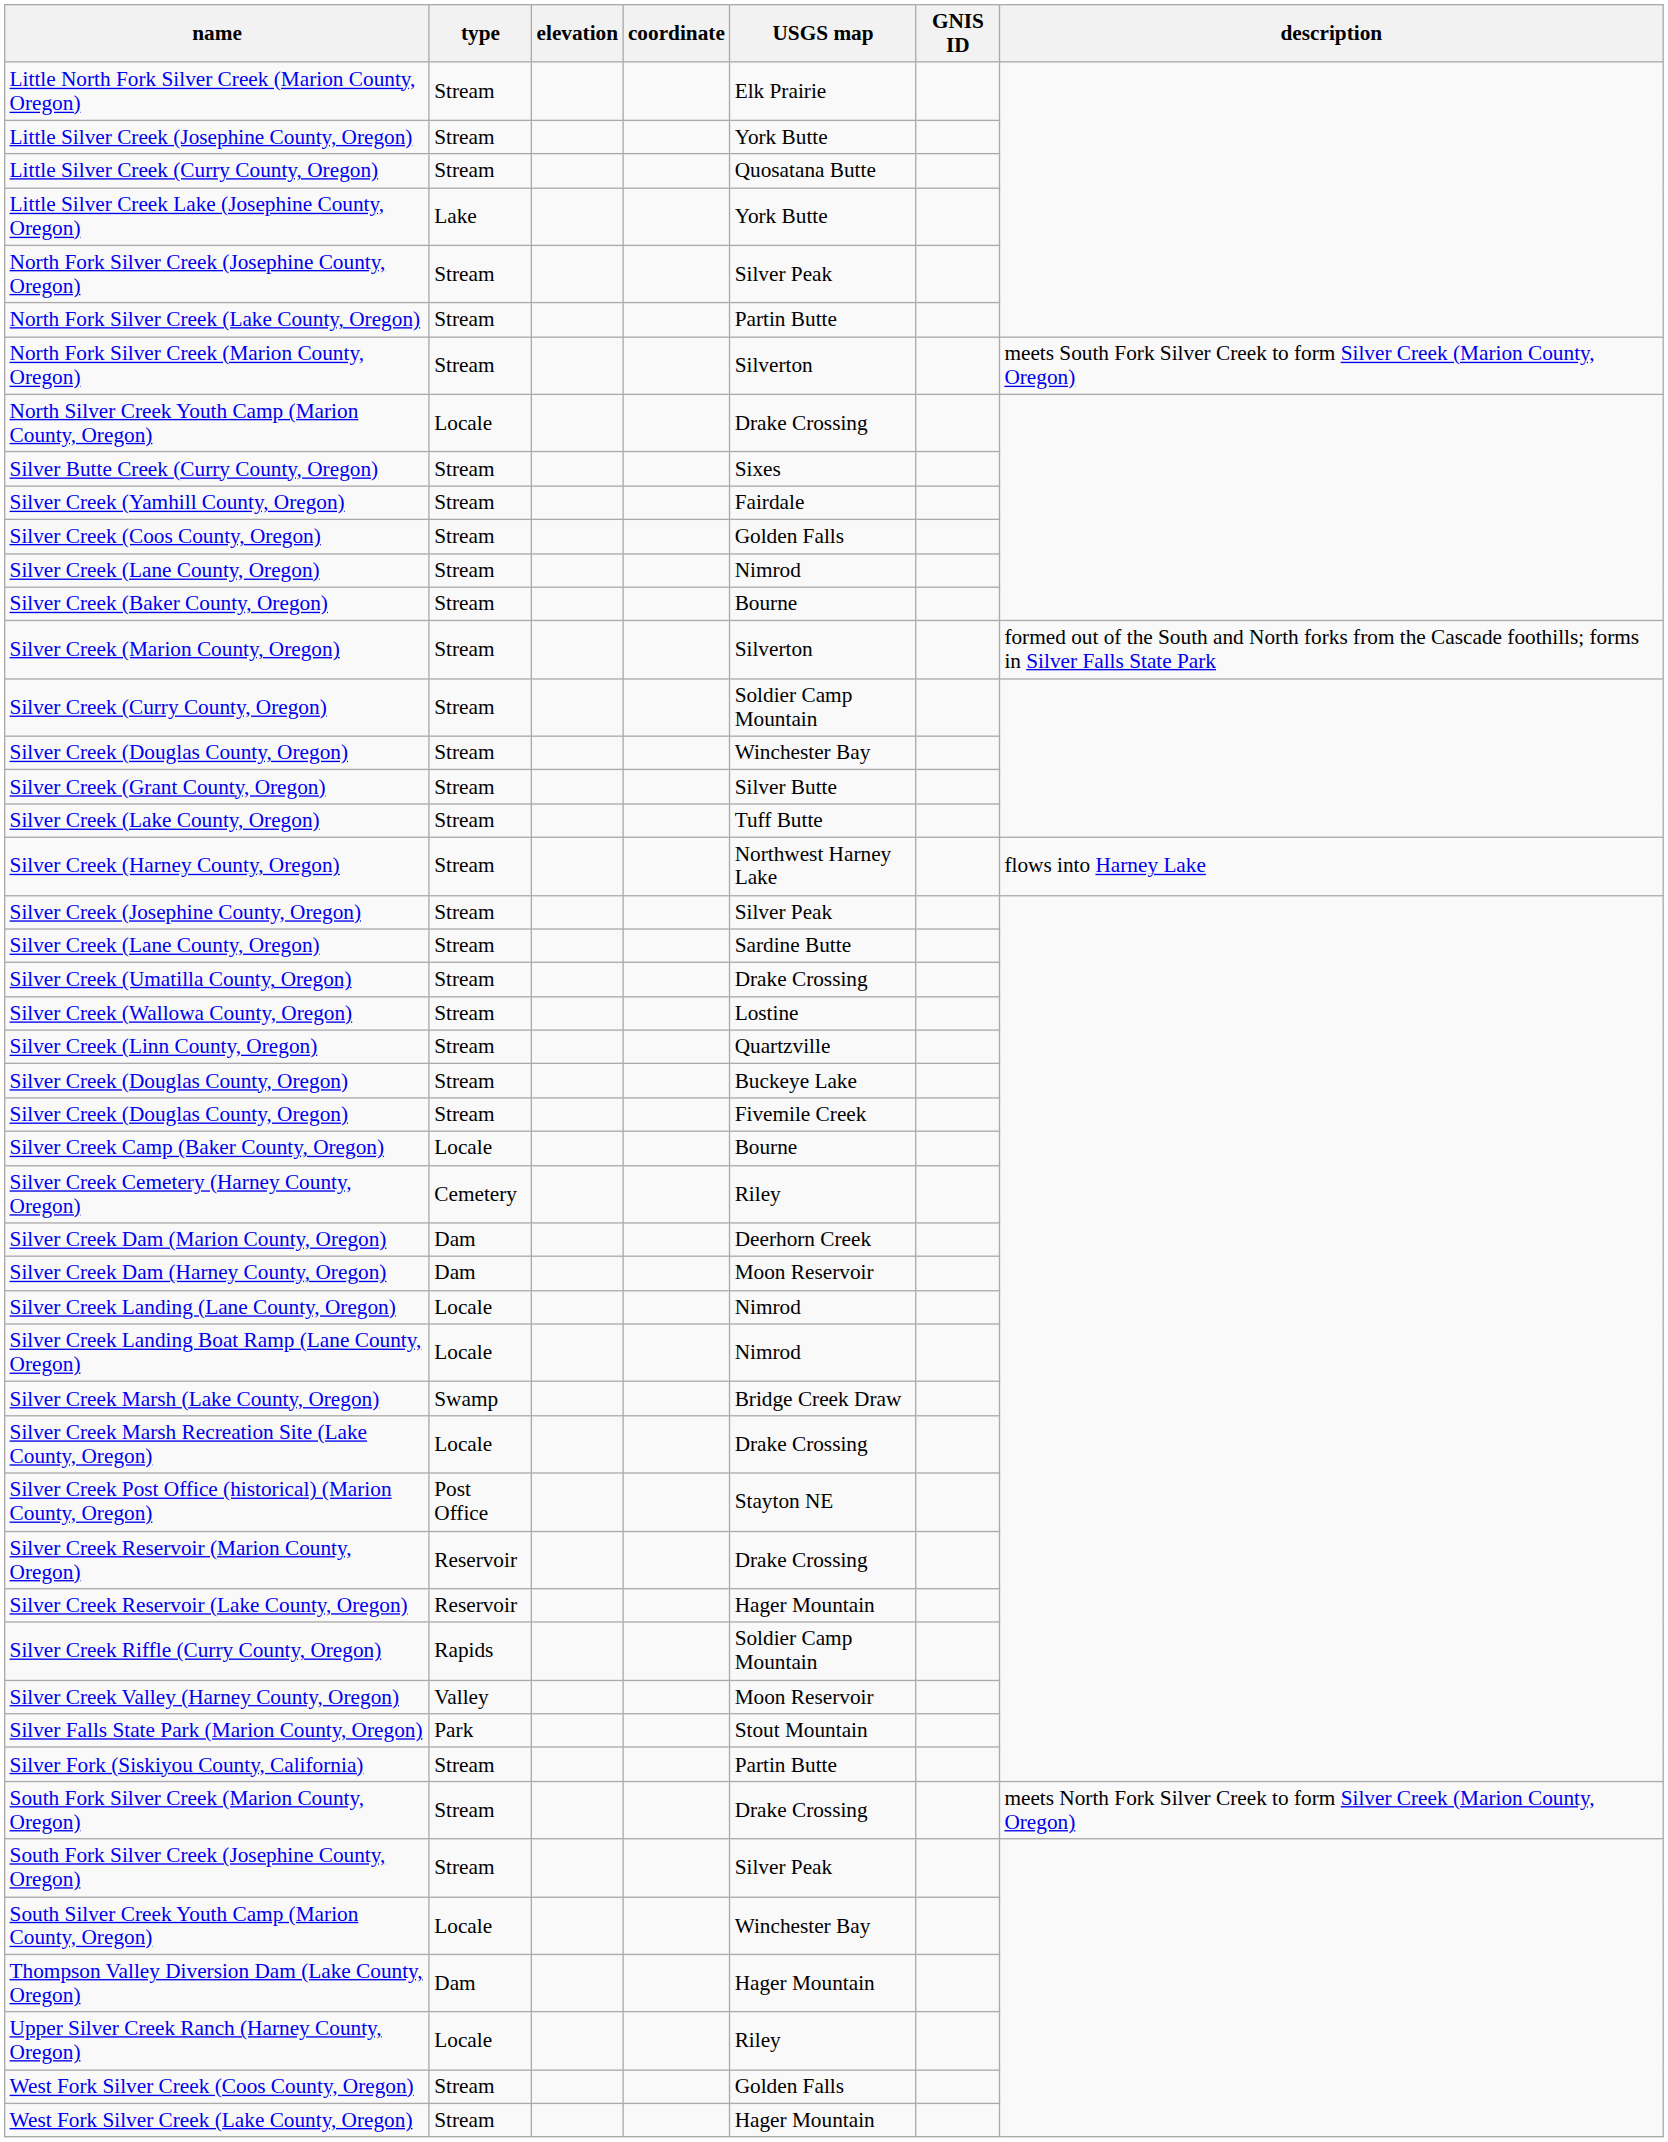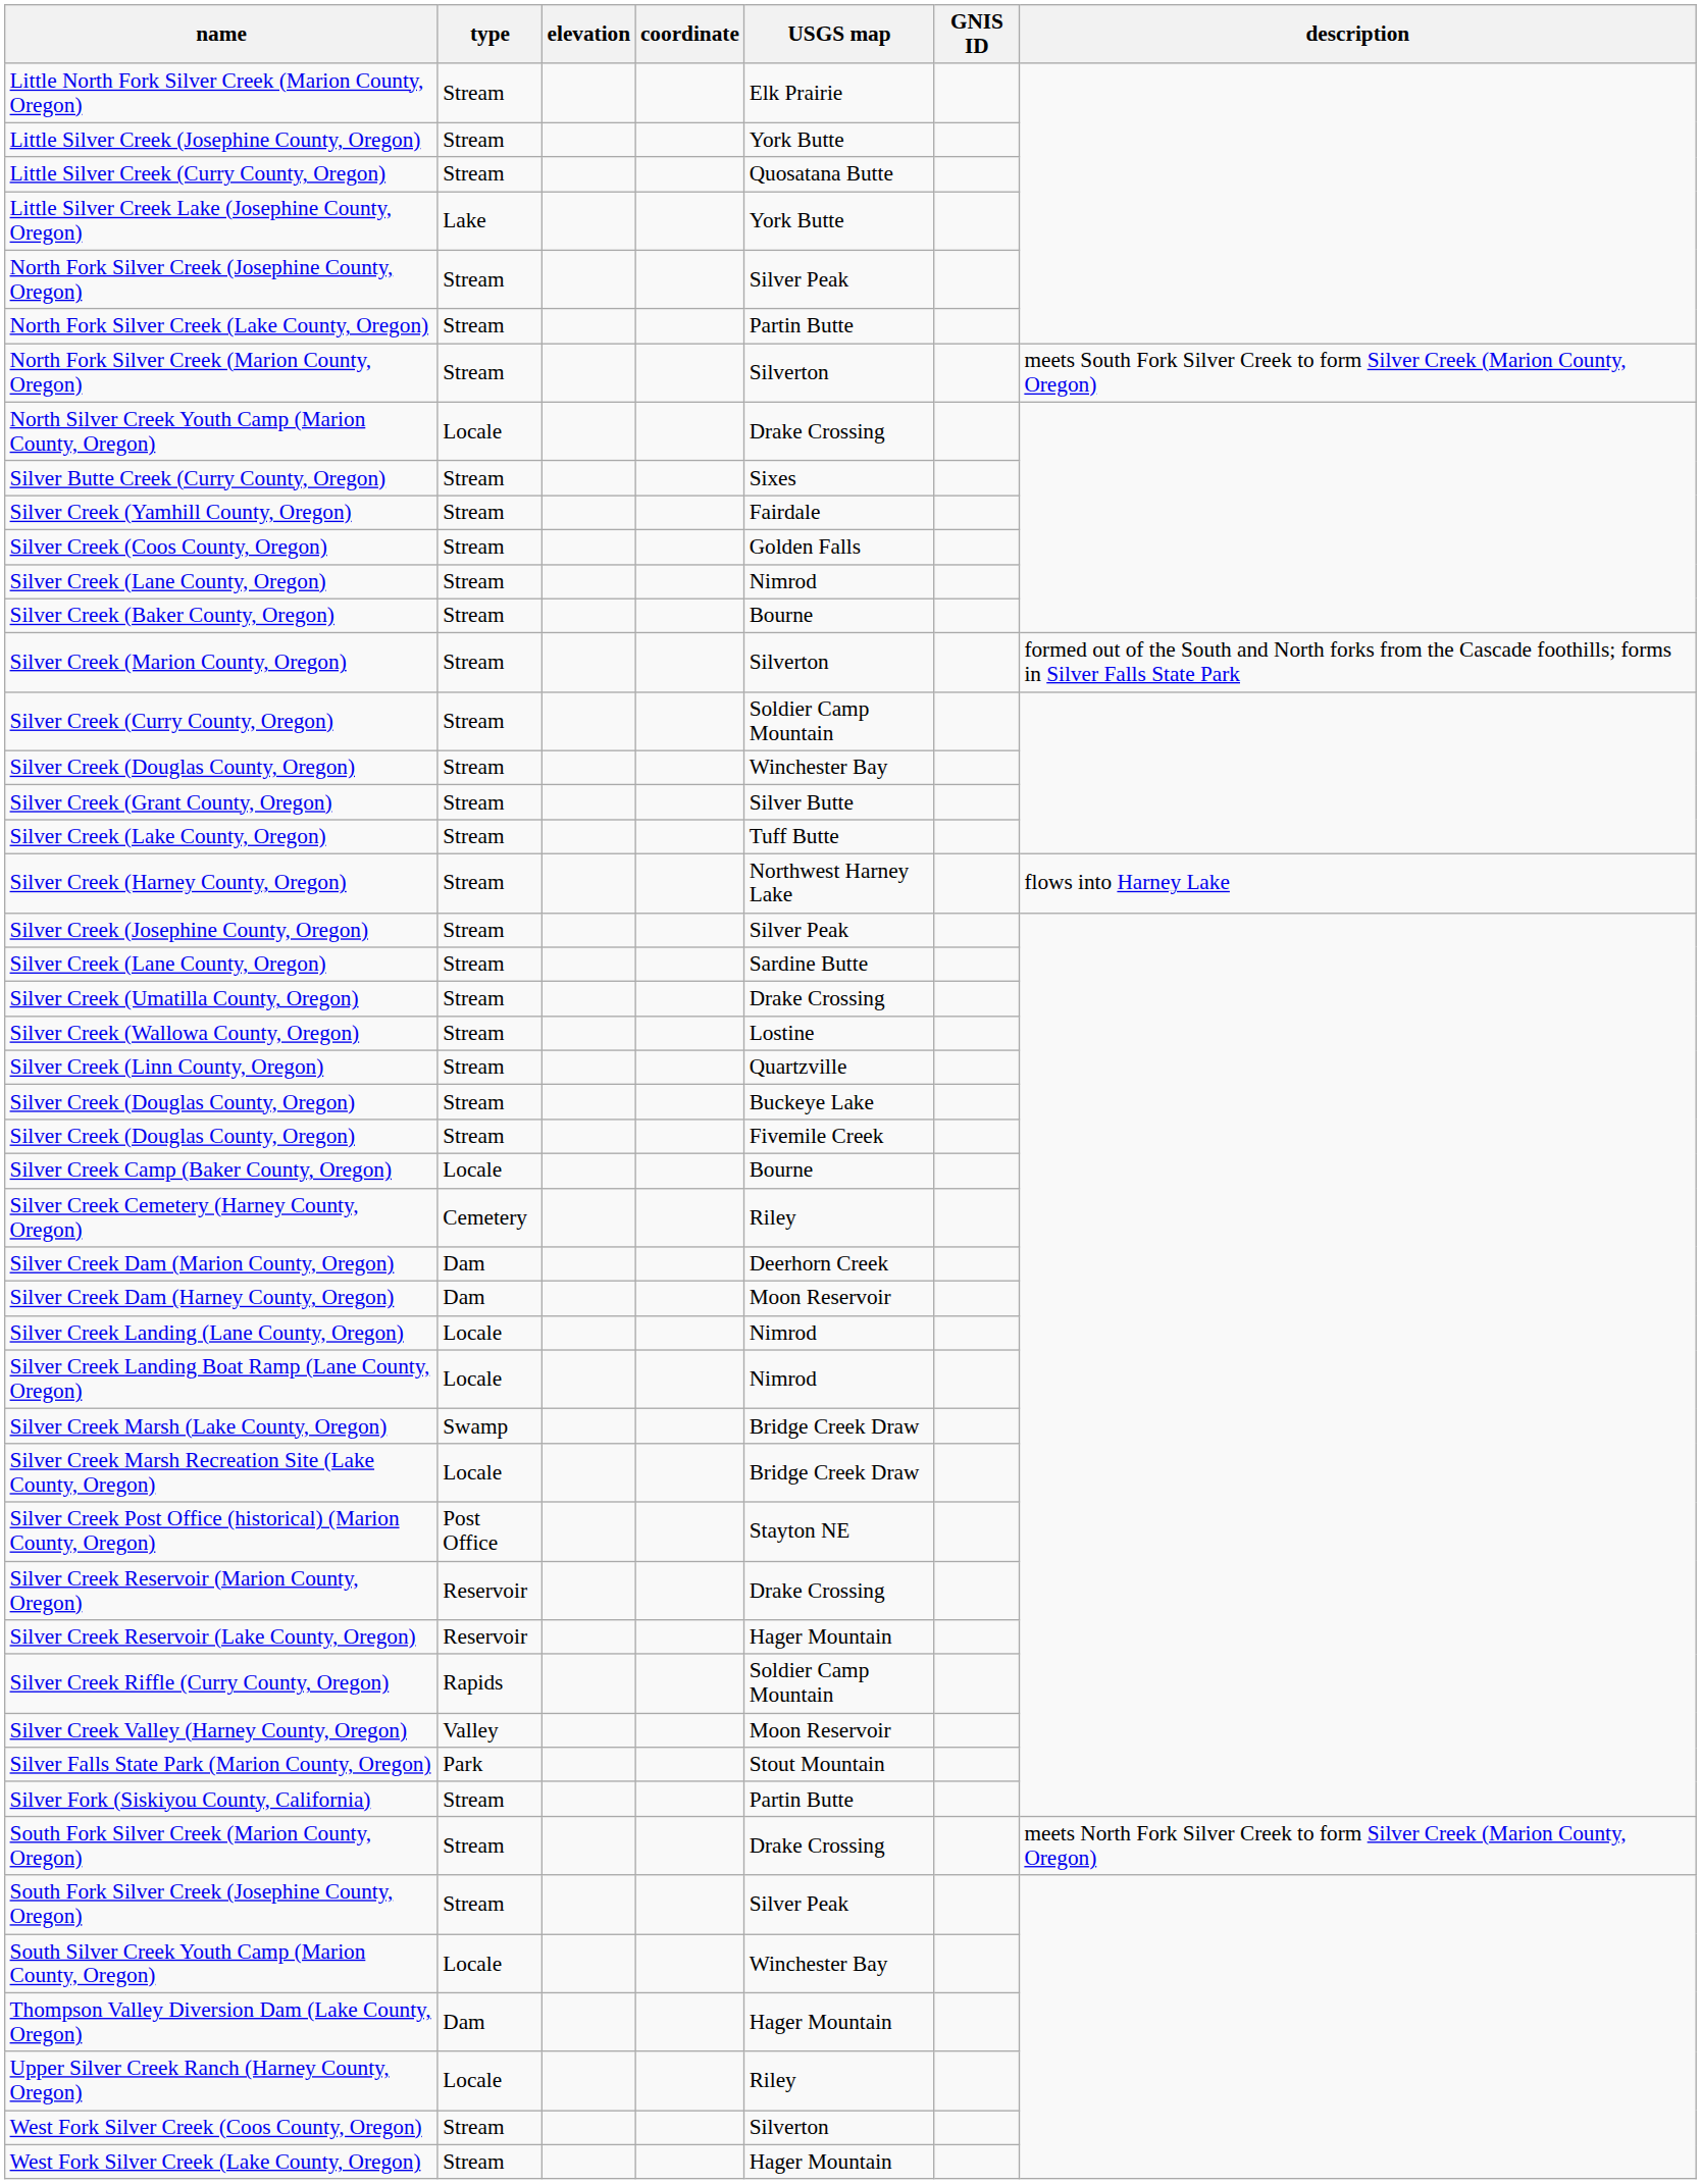Silver Creek Marsh Recreation Site (Lake County, Oregon) | USGS map: Drake Crossing -> Bridge Creek Draw
West Fork Silver Creek (Coos County, Oregon) | USGS map: Golden Falls -> Silverton
